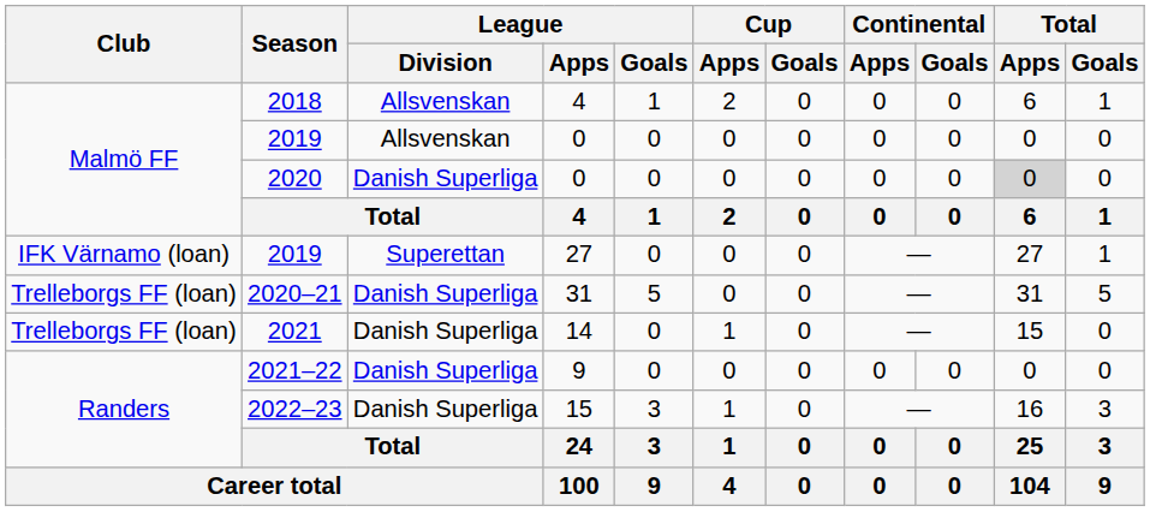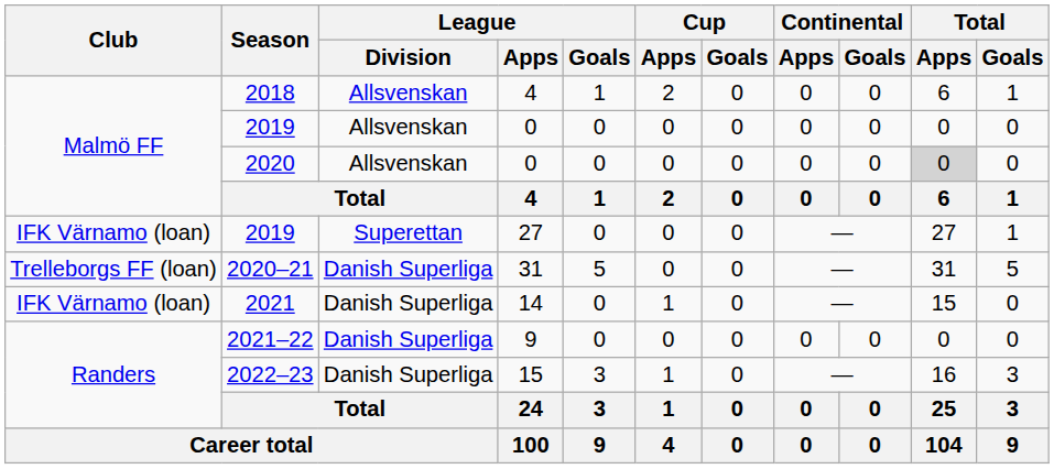2020 | League / Division: Danish Superliga -> Allsvenskan
2021 | Club: Trelleborgs FF (loan) -> IFK Värnamo (loan)
